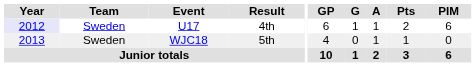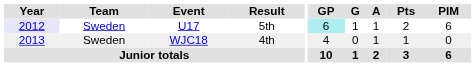U17 | Result: 4th -> 5th
U17 | GP: no background -> paleturquoise background
WJC18 | Result: 5th -> 4th
